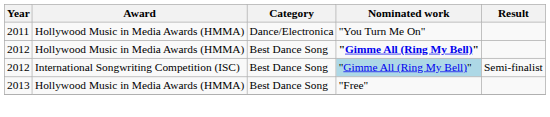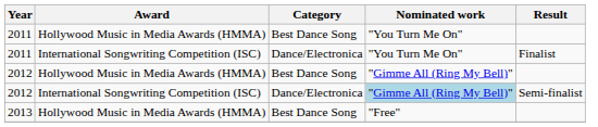2011 / Hollywood Music in Media Awards (HMMA) | Category: Dance/Electronica -> Best Dance Song
+ row: 2011 | International Songwriting Competition (ISC) | Dance/Electronica | "You Turn Me On" | Finalist
2012 / Hollywood Music in Media Awards (HMMA) | Nominated work: bold -> normal
2012 / International Songwriting Competition (ISC) | Category: Best Dance Song -> Dance/Electronica
